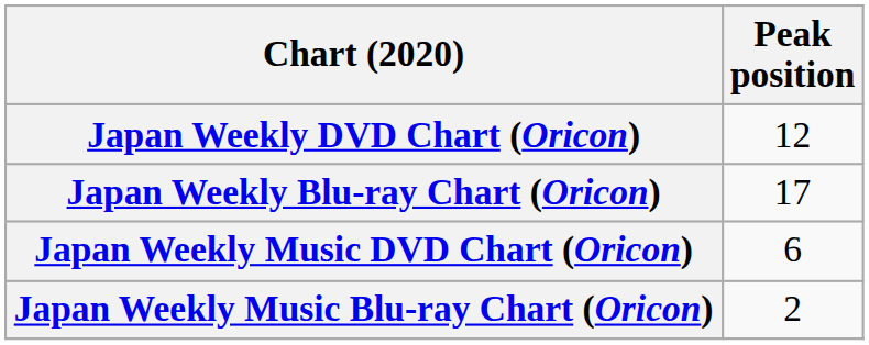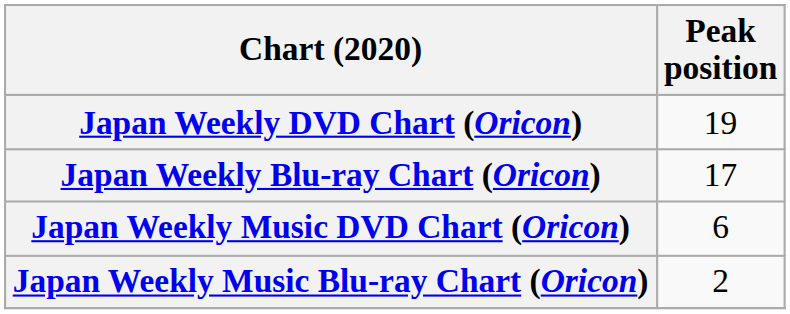Japan Weekly DVD Chart (Oricon) | Peak position: 12 -> 19
